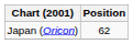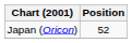Japan (Oricon) | Position: 62 -> 52
